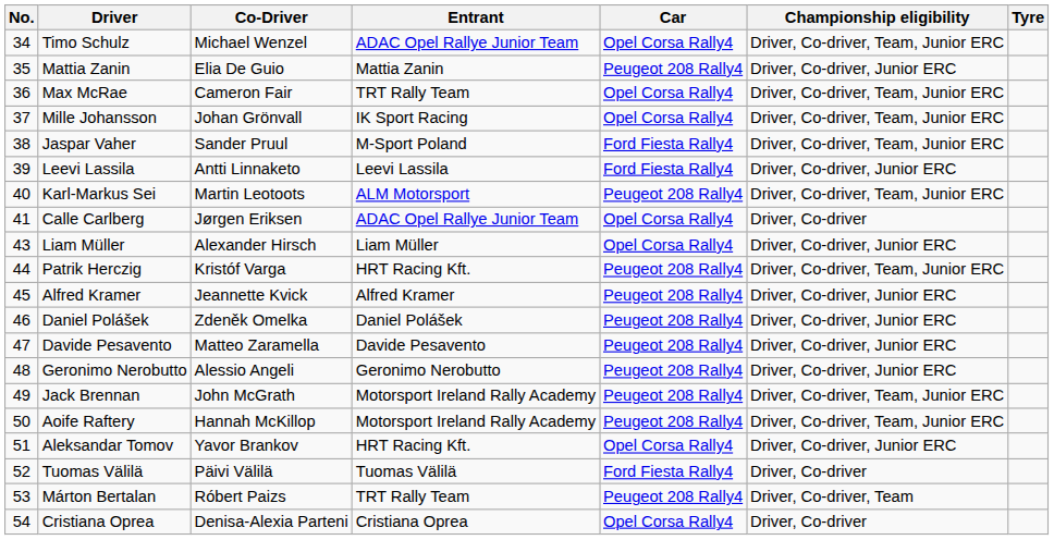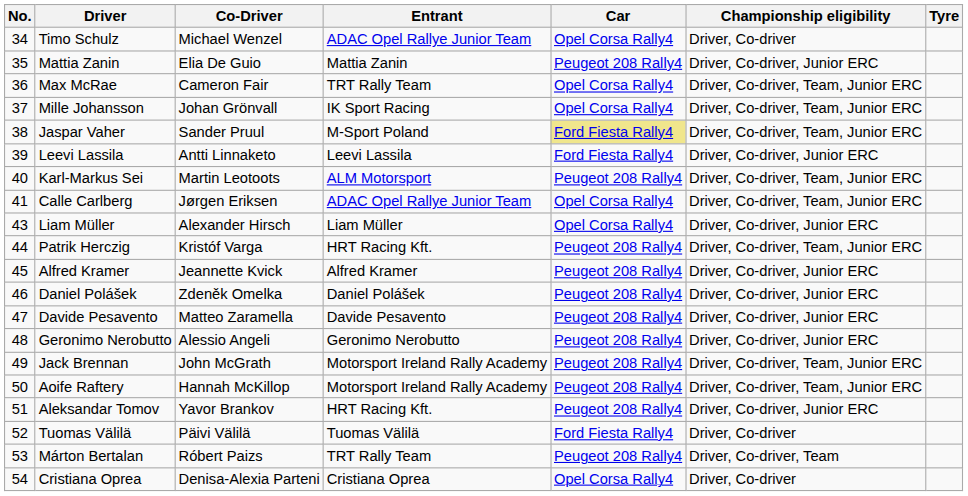Timo Schulz | Championship eligibility: Driver, Co-driver, Team, Junior ERC -> Driver, Co-driver
Jaspar Vaher | Car: no background -> khaki background
Calle Carlberg | Championship eligibility: Driver, Co-driver -> Driver, Co-driver, Team, Junior ERC
Aleksandar Tomov | Car: Opel Corsa Rally4 -> Peugeot 208 Rally4
